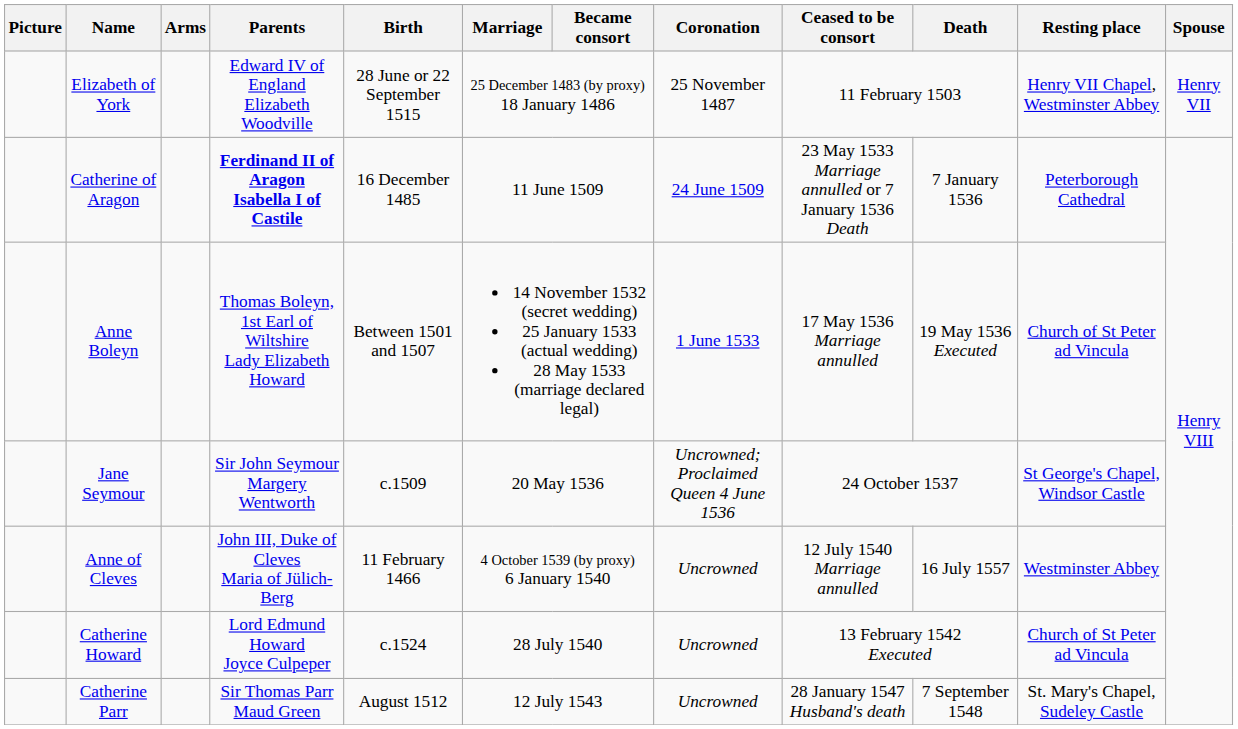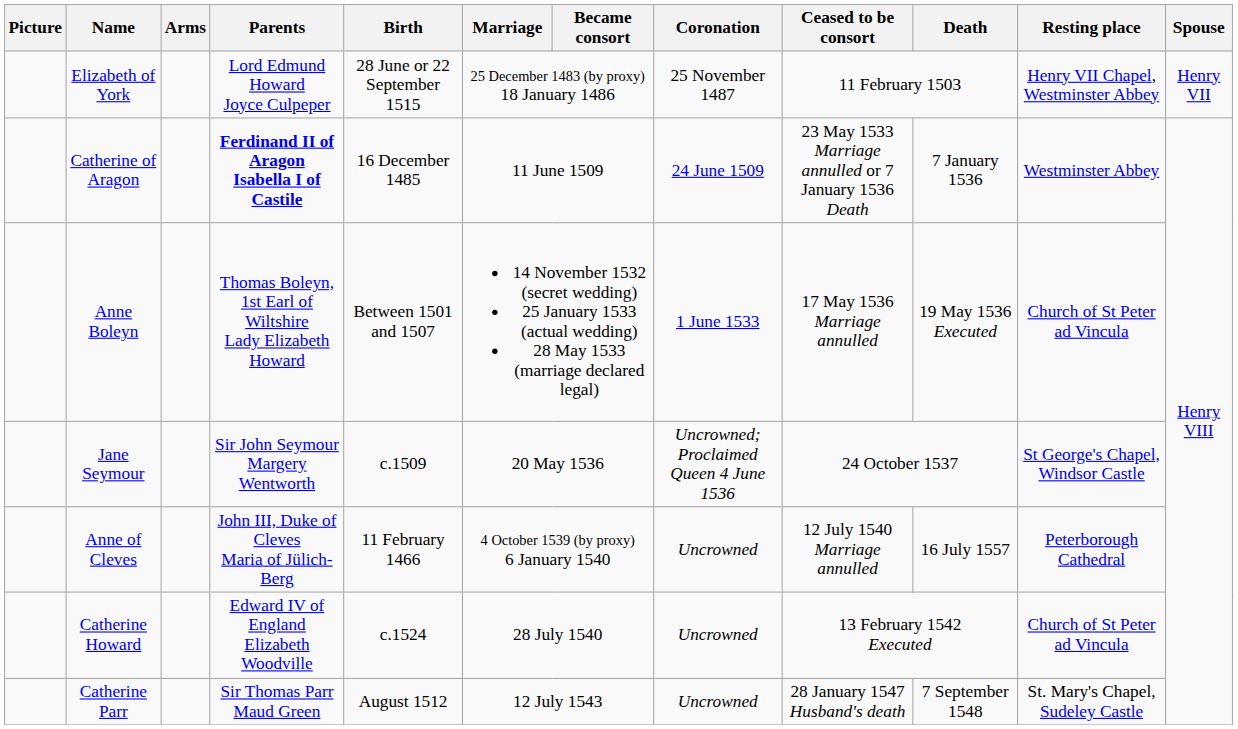Elizabeth of York | Parents: Edward IV of England Elizabeth Woodville -> Lord Edmund Howard Joyce Culpeper
Catherine of Aragon | Resting place: Peterborough Cathedral -> Westminster Abbey
Anne of Cleves | Resting place: Westminster Abbey -> Peterborough Cathedral
Catherine Howard | Parents: Lord Edmund Howard Joyce Culpeper -> Edward IV of England Elizabeth Woodville
